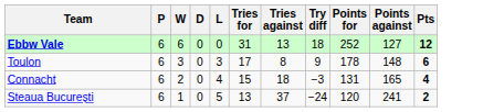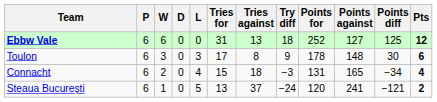+ column: Points diff | 125 | 30 | −34 | −121
